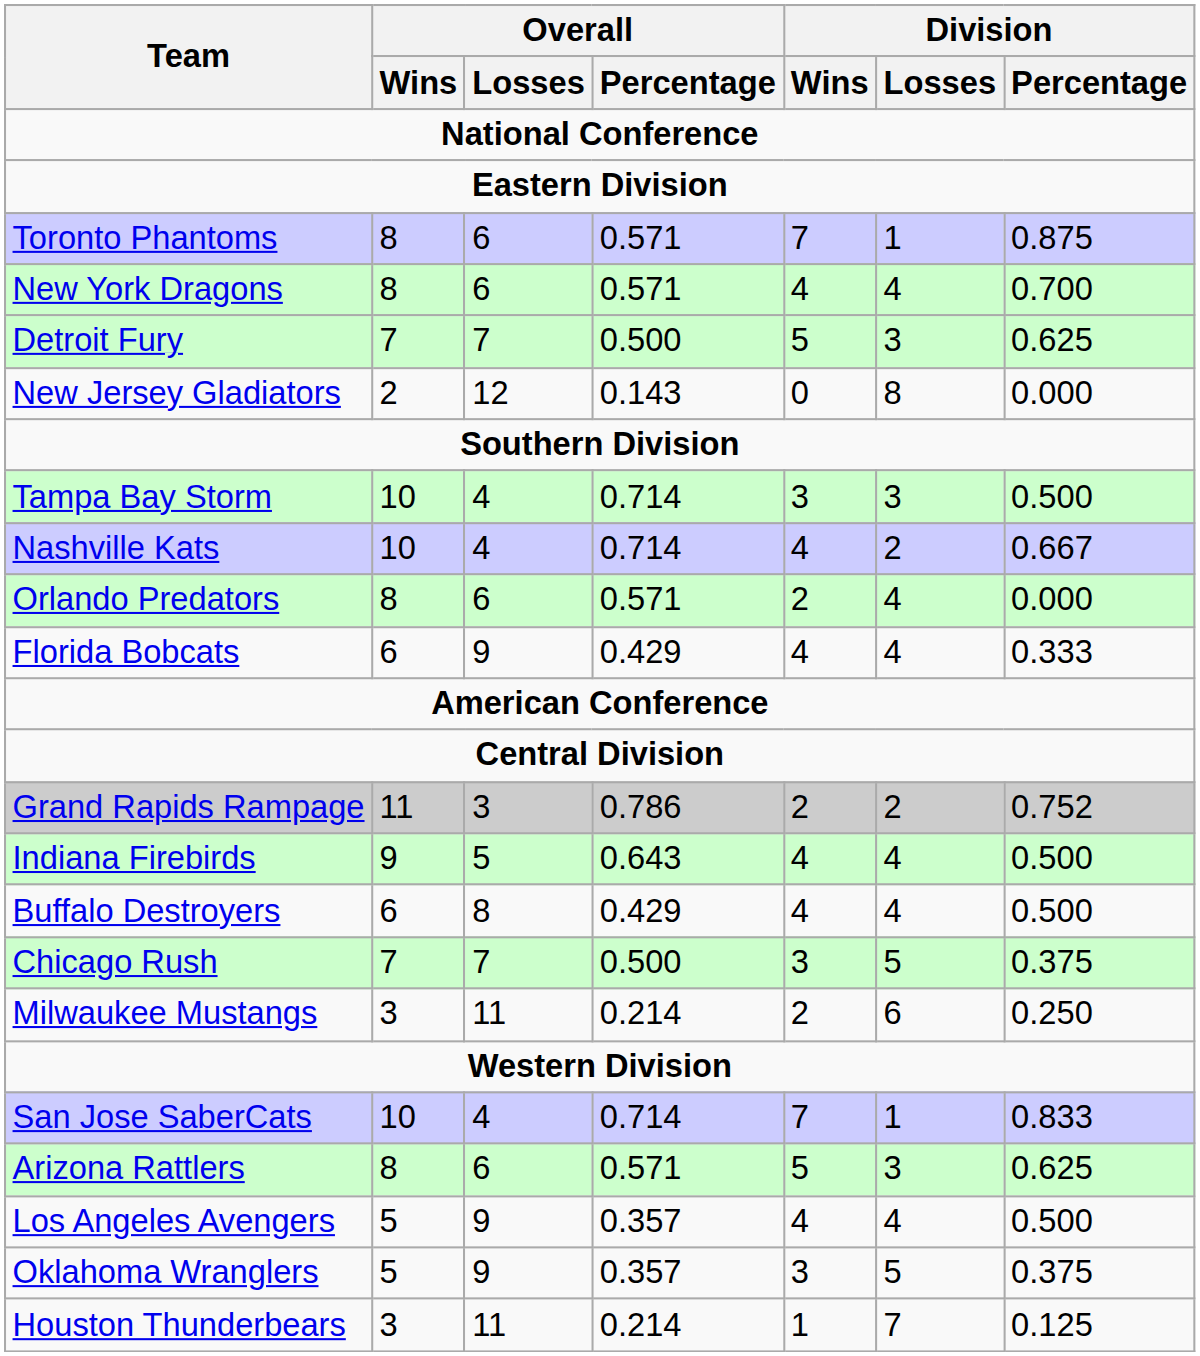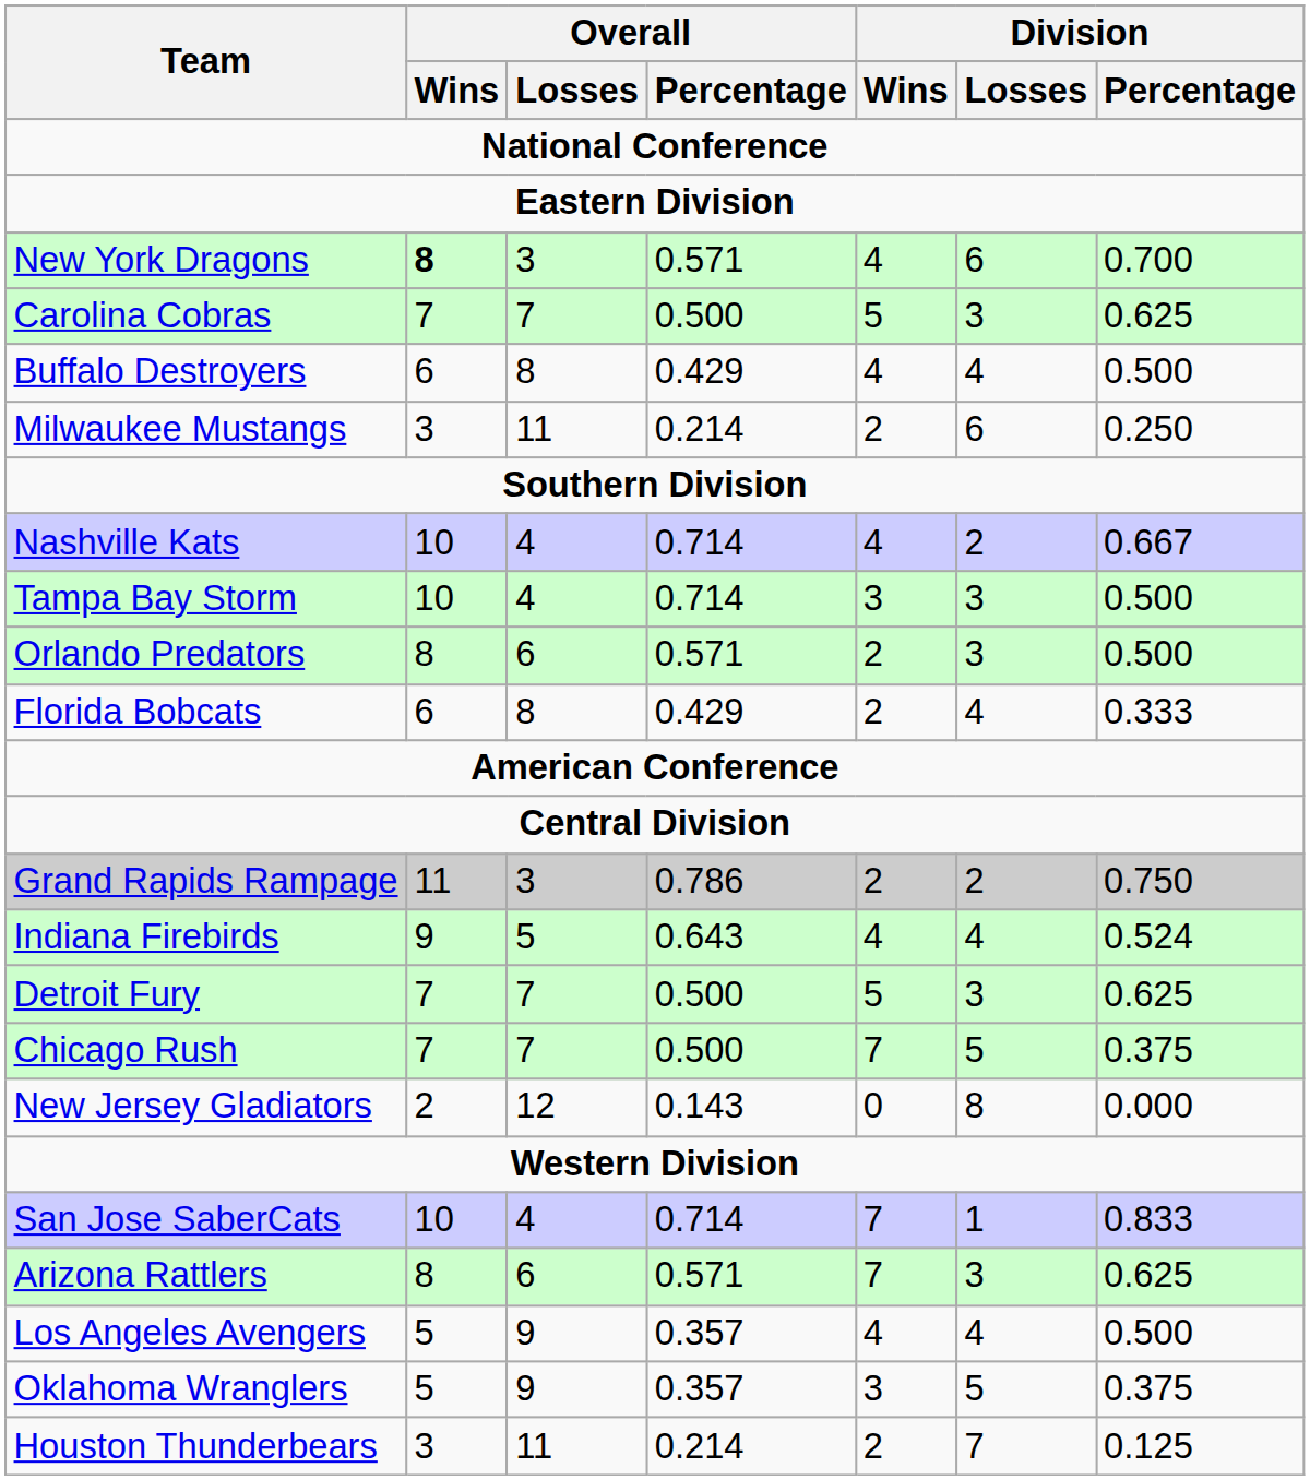- row: Toronto Phantoms | 8 | 6 | 0.571 | 7 | 1 | 0.875
New York Dragons | Overall / Wins: normal -> bold
New York Dragons | Overall / Losses: 6 -> 3
New York Dragons | Division / Losses: 4 -> 6
+ row: Carolina Cobras | 7 | 7 | 0.500 | 5 | 3 | 0.625
rows swapped: Buffalo Destroyers <-> Detroit Fury
rows swapped: New Jersey Gladiators <-> Milwaukee Mustangs
rows swapped: Nashville Kats <-> Tampa Bay Storm
Orlando Predators | Division / Losses: 4 -> 3
Orlando Predators | Division / Percentage: 0.000 -> 0.500
Florida Bobcats | Overall / Losses: 9 -> 8
Florida Bobcats | Division / Wins: 4 -> 2
Grand Rapids Rampage | Division / Percentage: 0.752 -> 0.750
Indiana Firebirds | Division / Percentage: 0.500 -> 0.524
Chicago Rush | Division / Wins: 3 -> 7
Arizona Rattlers | Division / Wins: 5 -> 7
Houston Thunderbears | Division / Wins: 1 -> 2
